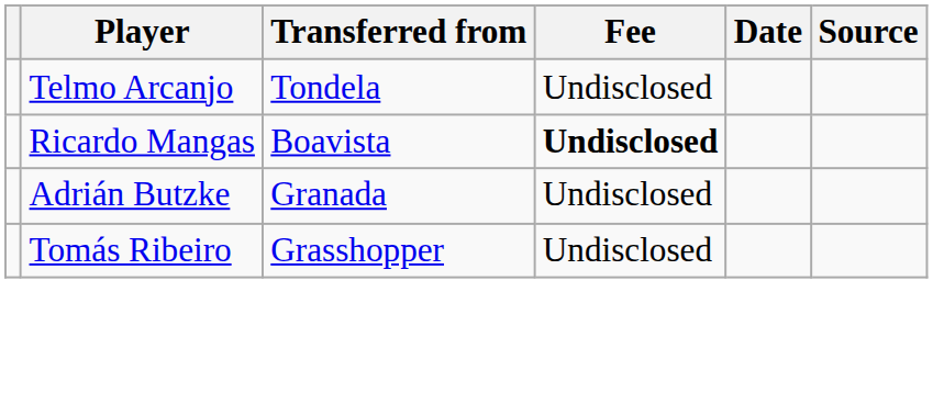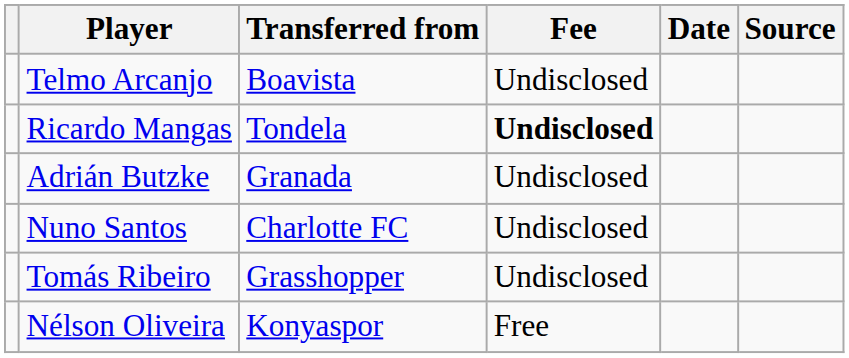Telmo Arcanjo | Transferred from: Tondela -> Boavista
Ricardo Mangas | Transferred from: Boavista -> Tondela
+ row: Nuno Santos | Charlotte FC | Undisclosed
+ row: Nélson Oliveira | Konyaspor | Free
